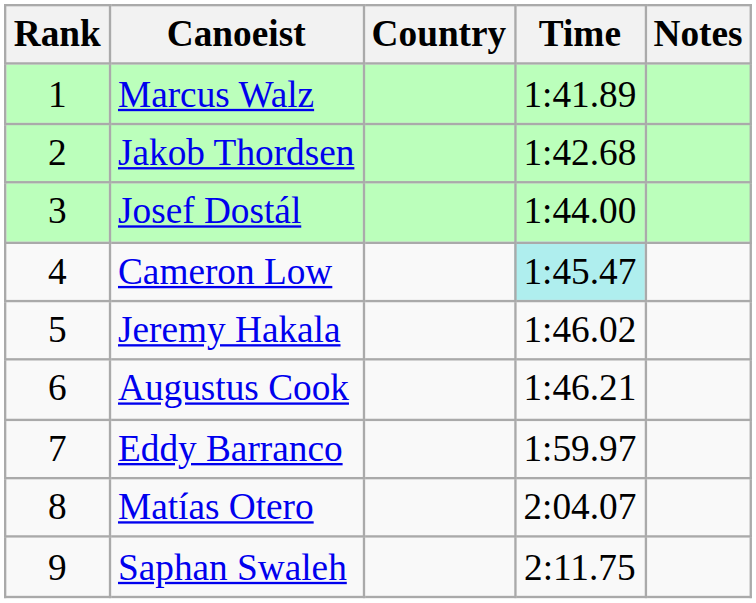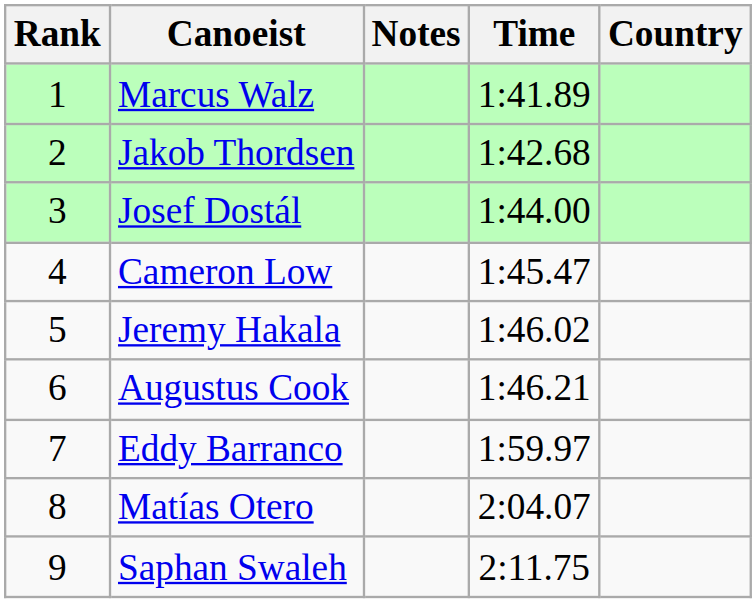columns swapped: Country <-> Notes
Cameron Low | Time: paleturquoise background -> no background
